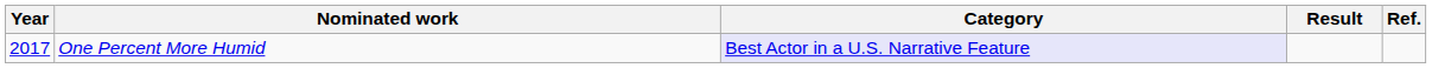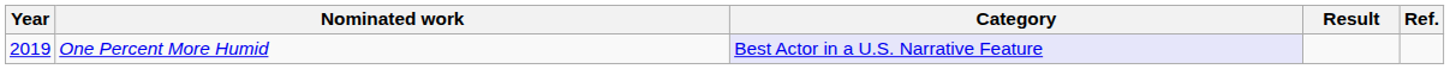One Percent More Humid | Year: 2017 -> 2019
